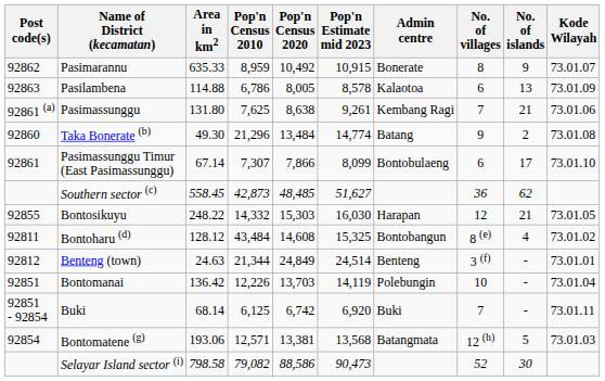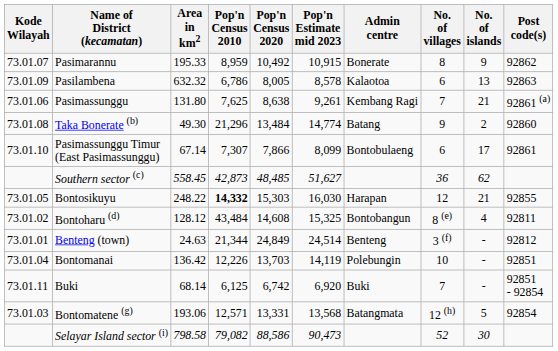columns swapped: Kode Wilayah <-> Post code(s)
Pasimarannu | Area in km2: 635.33 -> 195.33
Pasilambena | Area in km2: 114.88 -> 632.32
Bontosikuyu | Pop'n Census 2010: normal -> bold
Bontomatene (g) | Pop'n Census 2020: 13,381 -> 13,331
